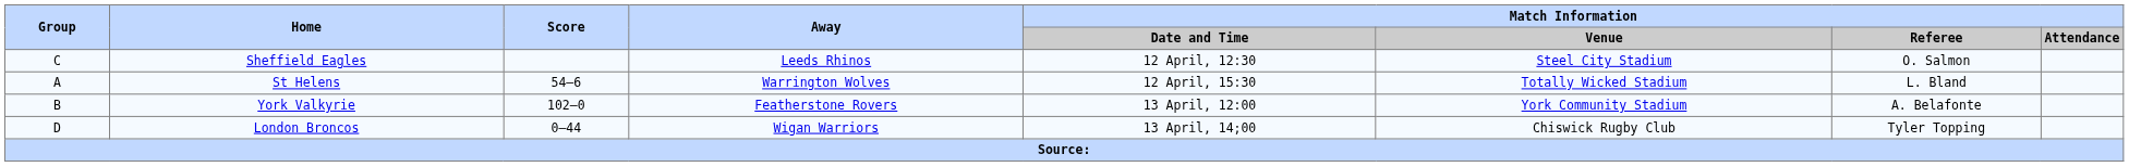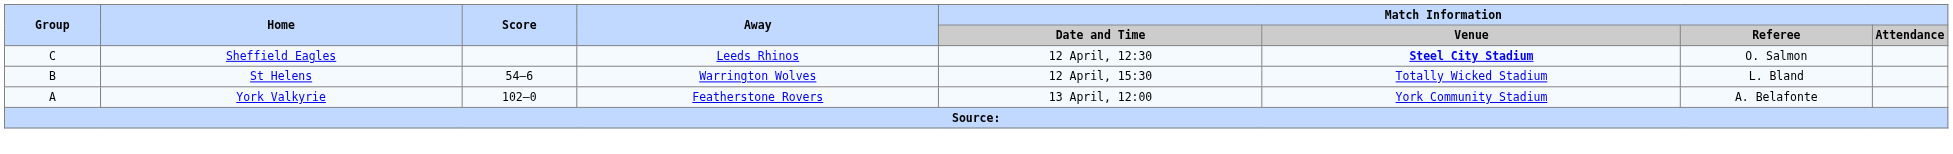Sheffield Eagles | Match Information / Venue: normal -> bold
St Helens | Group: A -> B
York Valkyrie | Group: B -> A
- row: D | London Broncos | 0–44 | Wigan Warriors | 13 April, 14;00 | Chiswick Rugby Club | Tyler Topping
